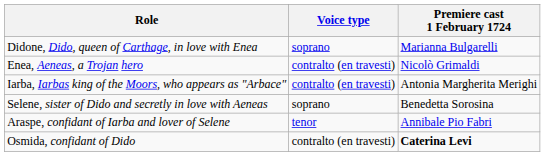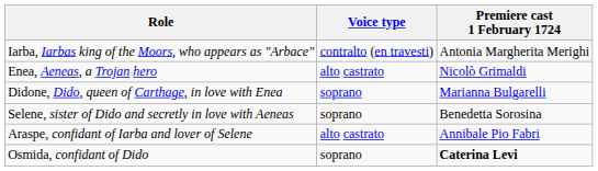rows swapped: Didone, Dido, queen of Carthage, in love with Enea <-> Iarba, Iarbas king of the Moors, who appears as "Arbace"
Enea, Aeneas, a Trojan hero | Voice type: contralto (en travesti) -> alto castrato
Araspe, confidant of Iarba and lover of Selene | Voice type: tenor -> alto castrato
Osmida, confidant of Dido | Voice type: contralto (en travesti) -> soprano
